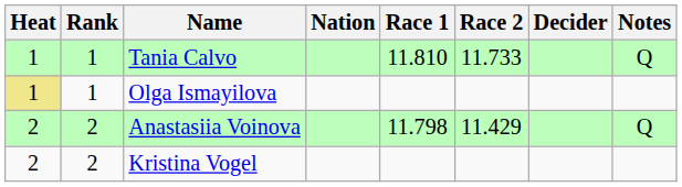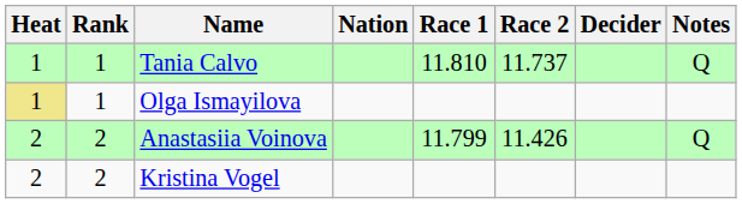Tania Calvo | Race 2: 11.733 -> 11.737
Anastasiia Voinova | Race 1: 11.798 -> 11.799
Anastasiia Voinova | Race 2: 11.429 -> 11.426
